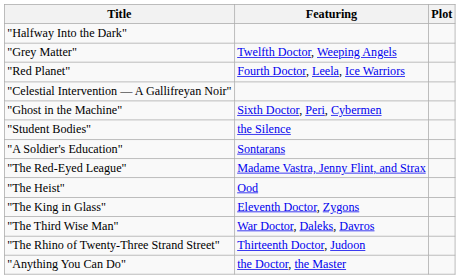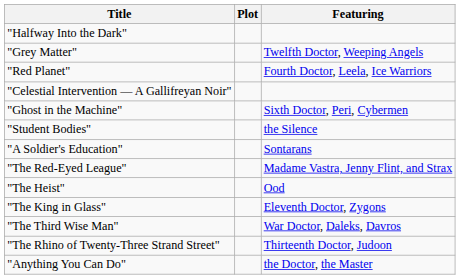columns swapped: Plot <-> Featuring
